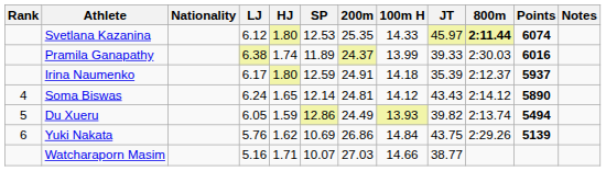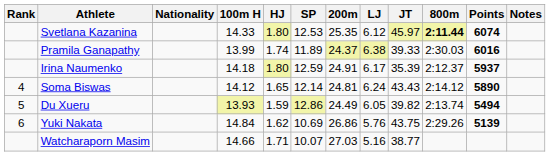columns swapped: 100m H <-> LJ
